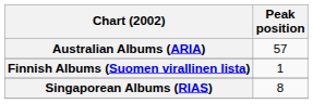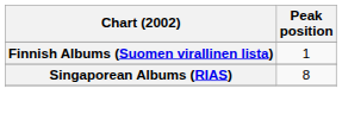- row: Australian Albums (ARIA) | 57
